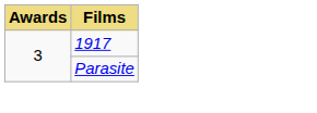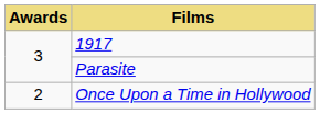+ row: 2 | Once Upon a Time in Hollywood
